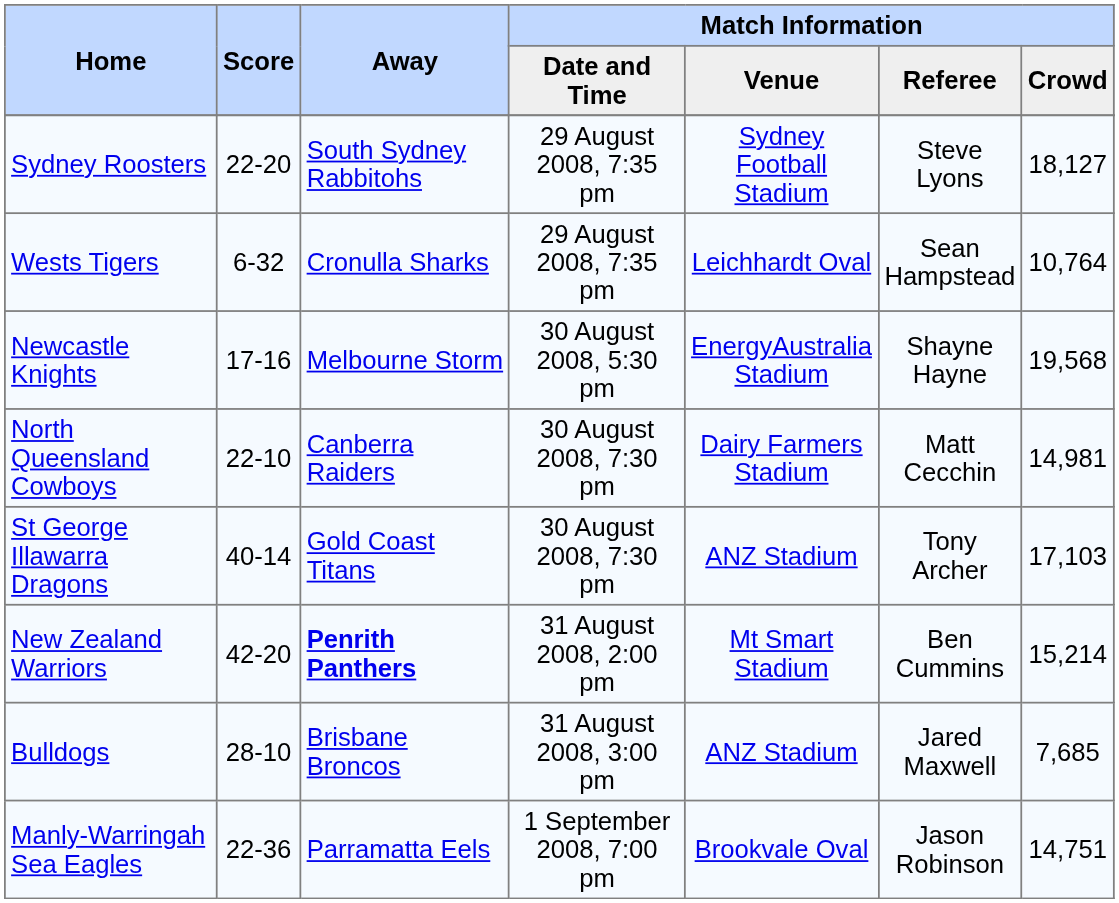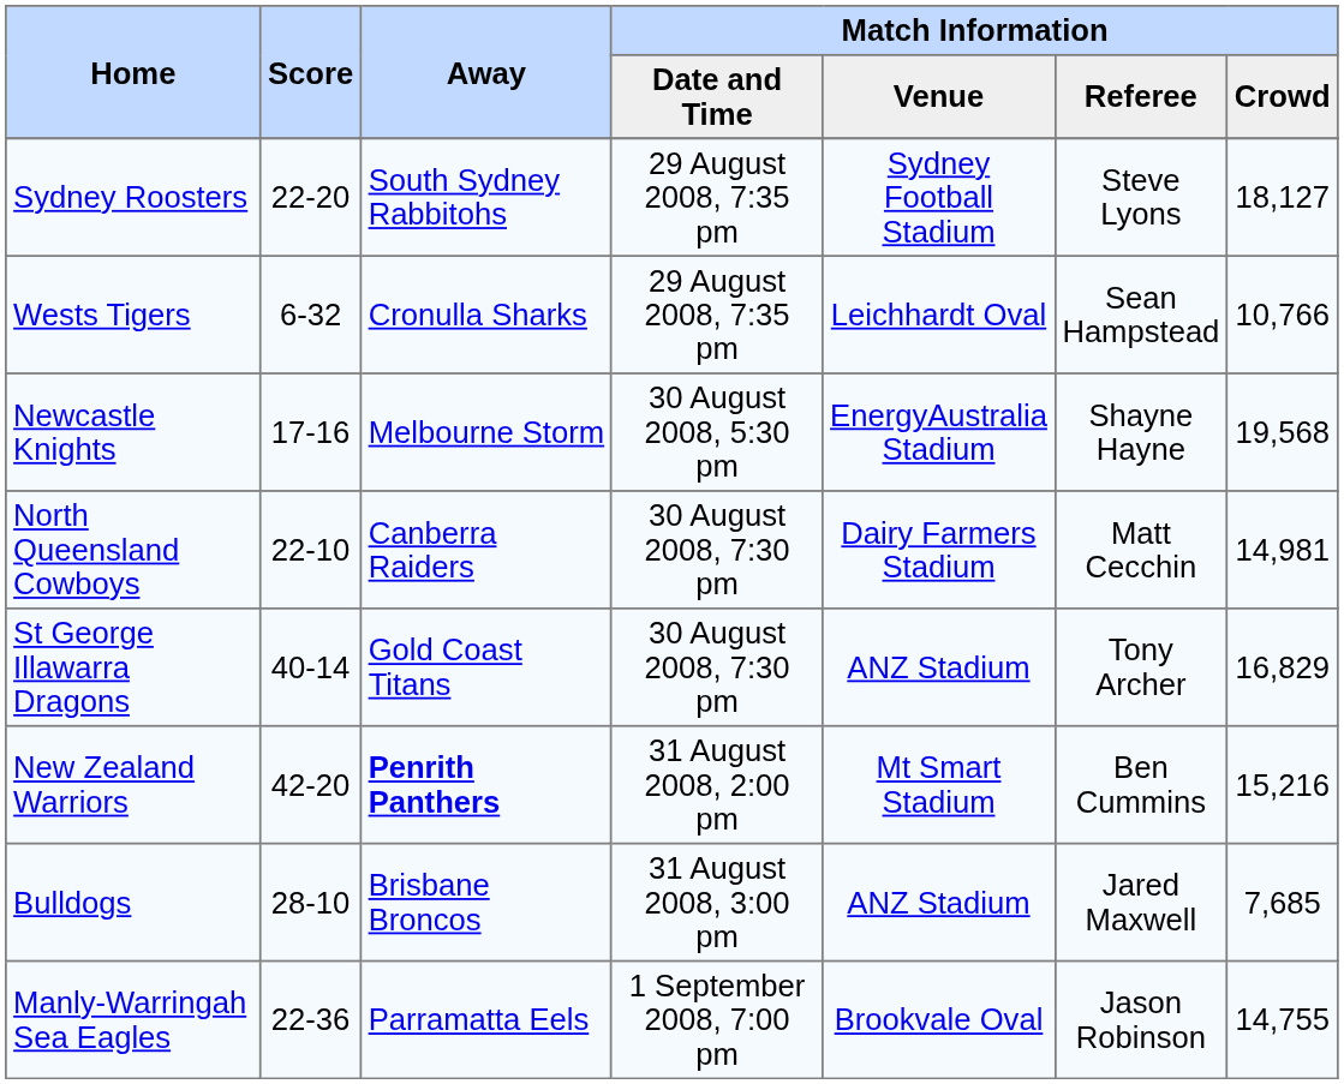Wests Tigers | Match Information / Crowd: 10,764 -> 10,766
St George Illawarra Dragons | Match Information / Crowd: 17,103 -> 16,829
New Zealand Warriors | Match Information / Crowd: 15,214 -> 15,216
Manly-Warringah Sea Eagles | Match Information / Crowd: 14,751 -> 14,755
